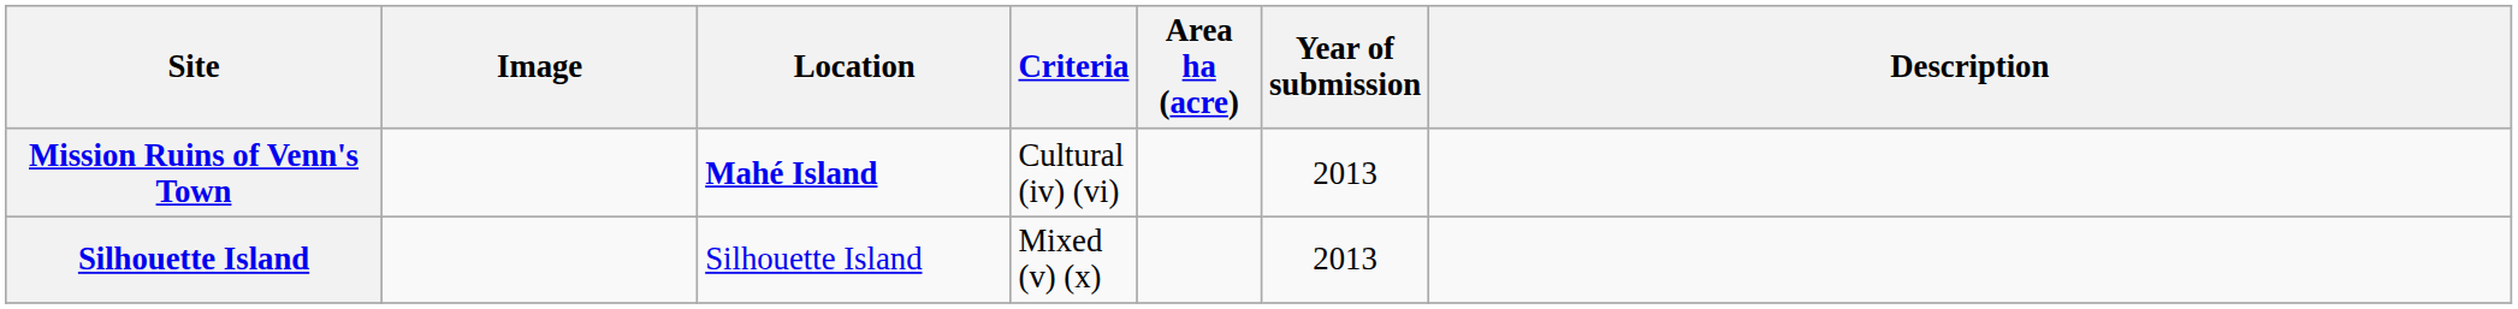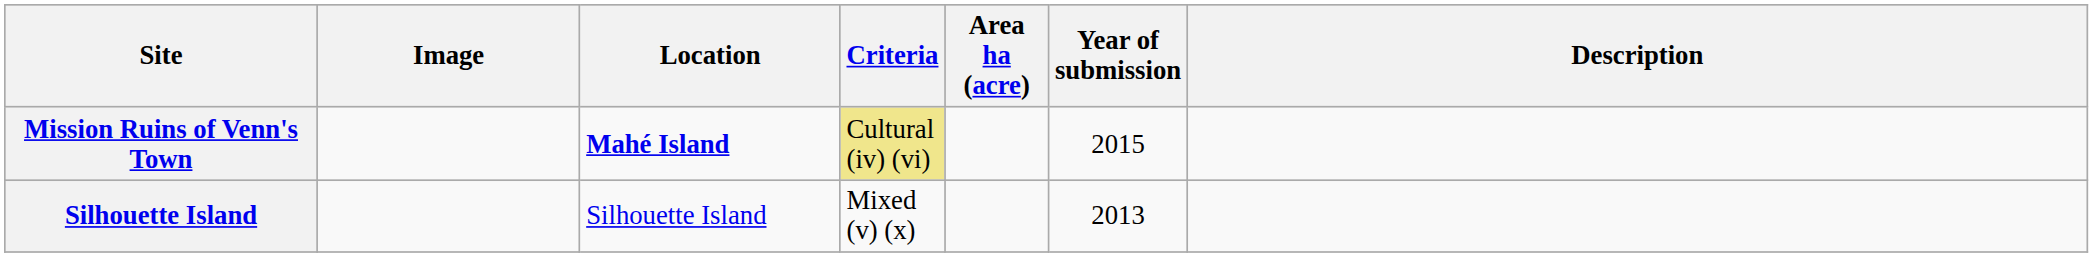Mission Ruins of Venn's Town | Criteria: no background -> khaki background
Mission Ruins of Venn's Town | Year of submission: 2013 -> 2015
